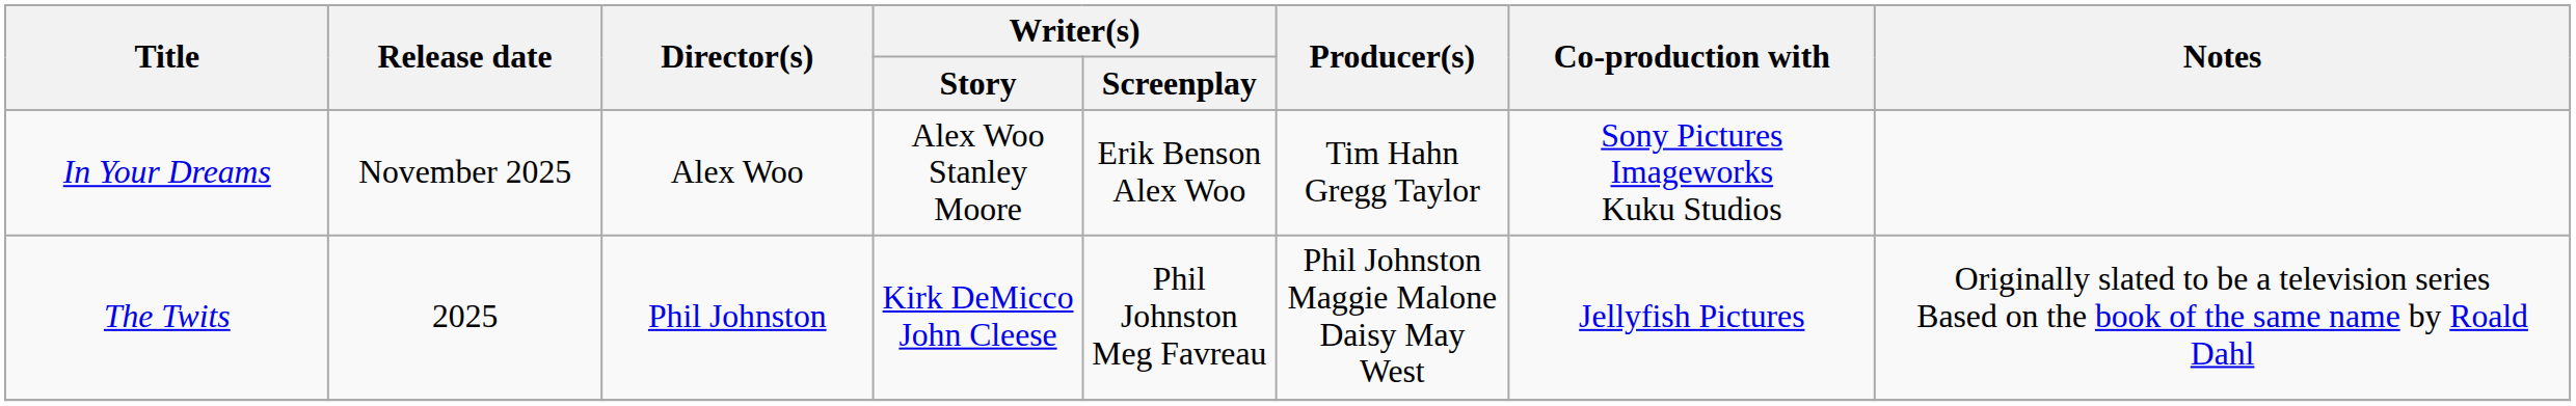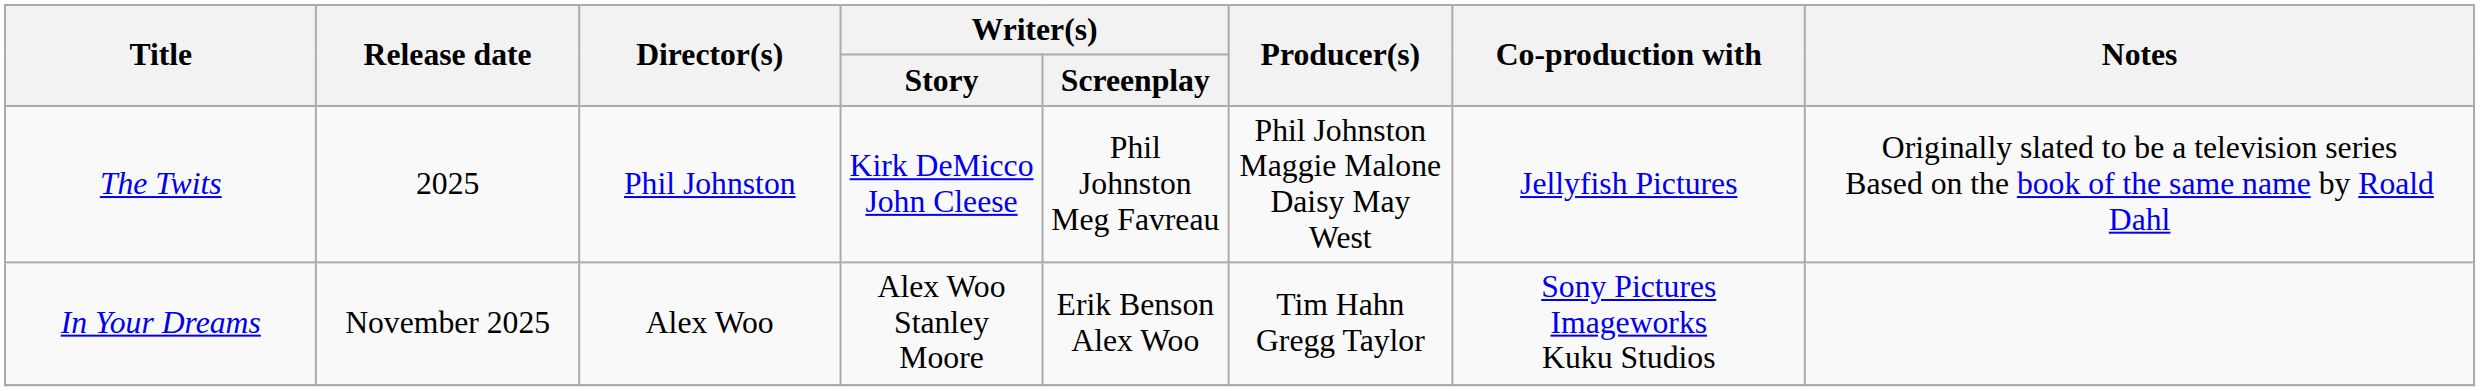rows swapped: In Your Dreams <-> The Twits
